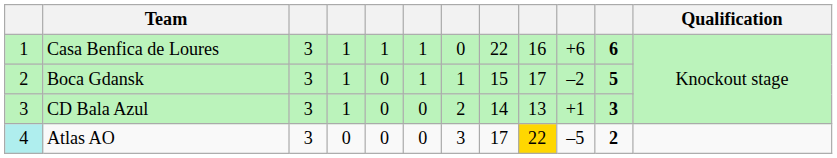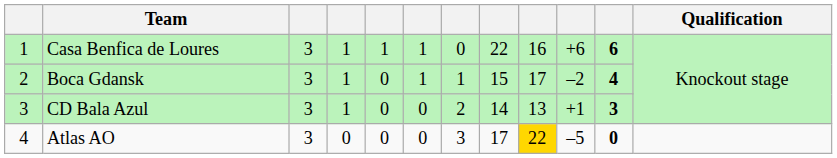Boca Gdansk | column 11: 5 -> 4
Atlas AO | column 1: paleturquoise background -> no background
Atlas AO | column 11: 2 -> 0
